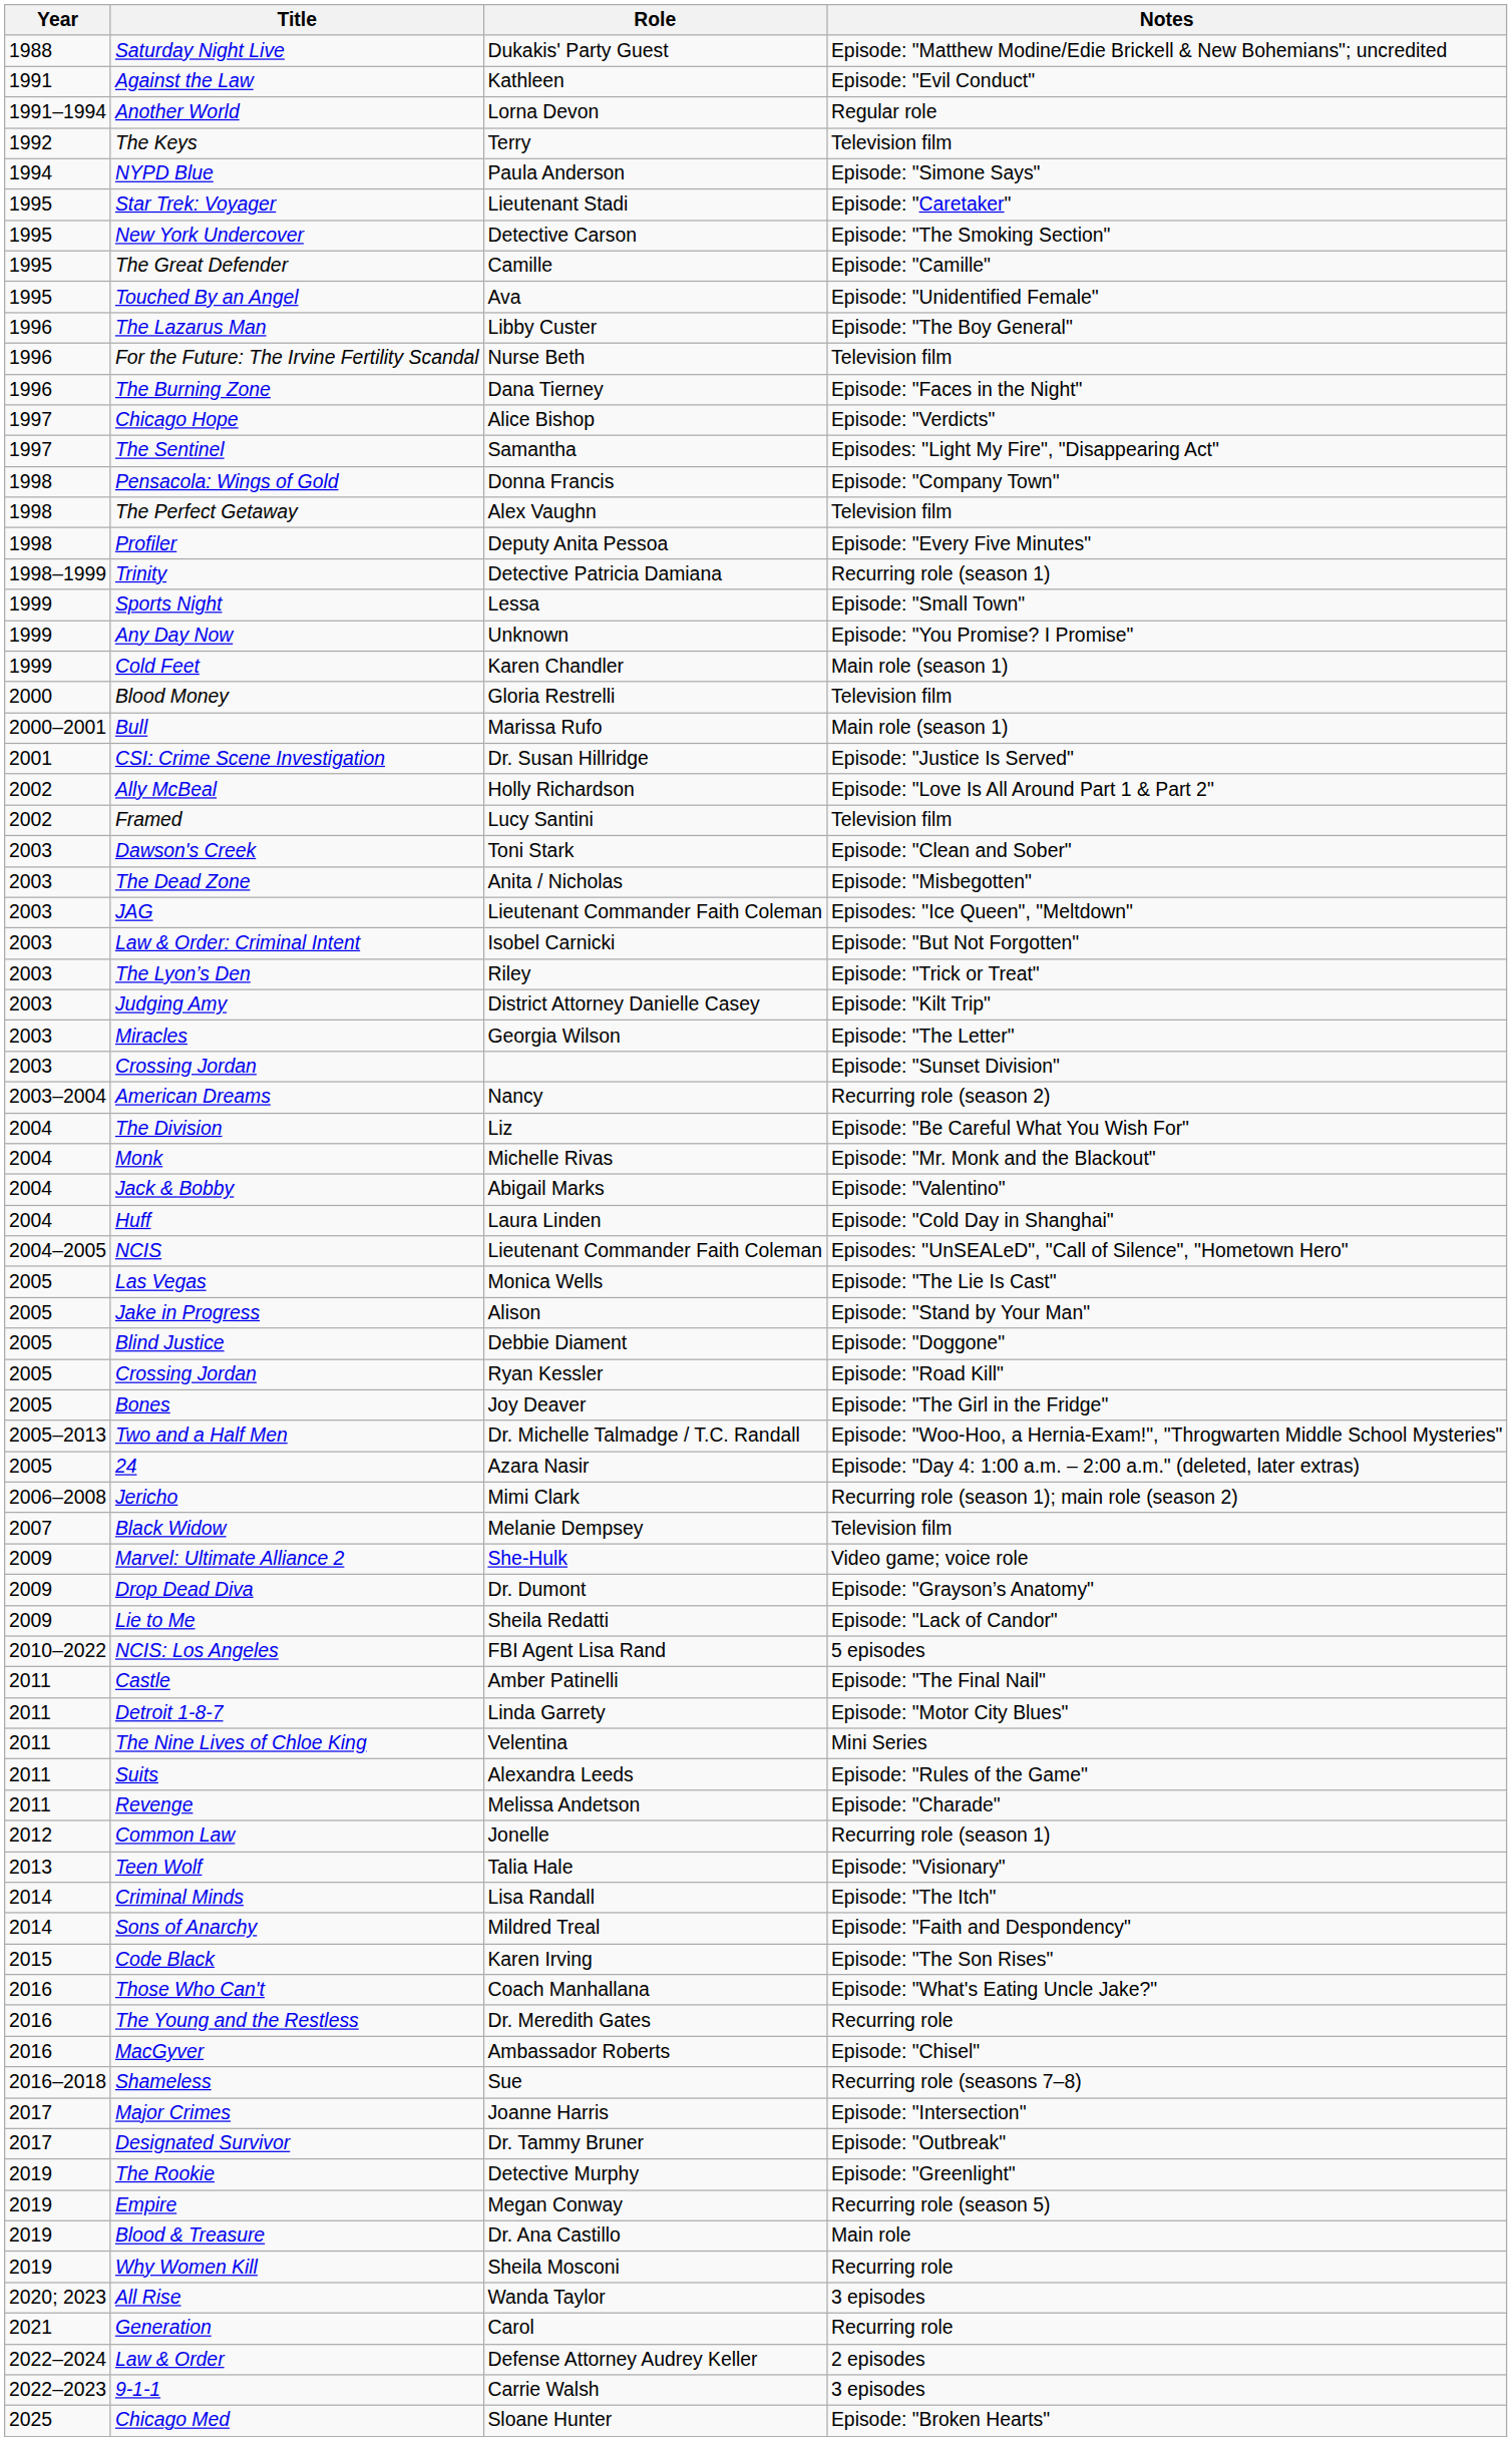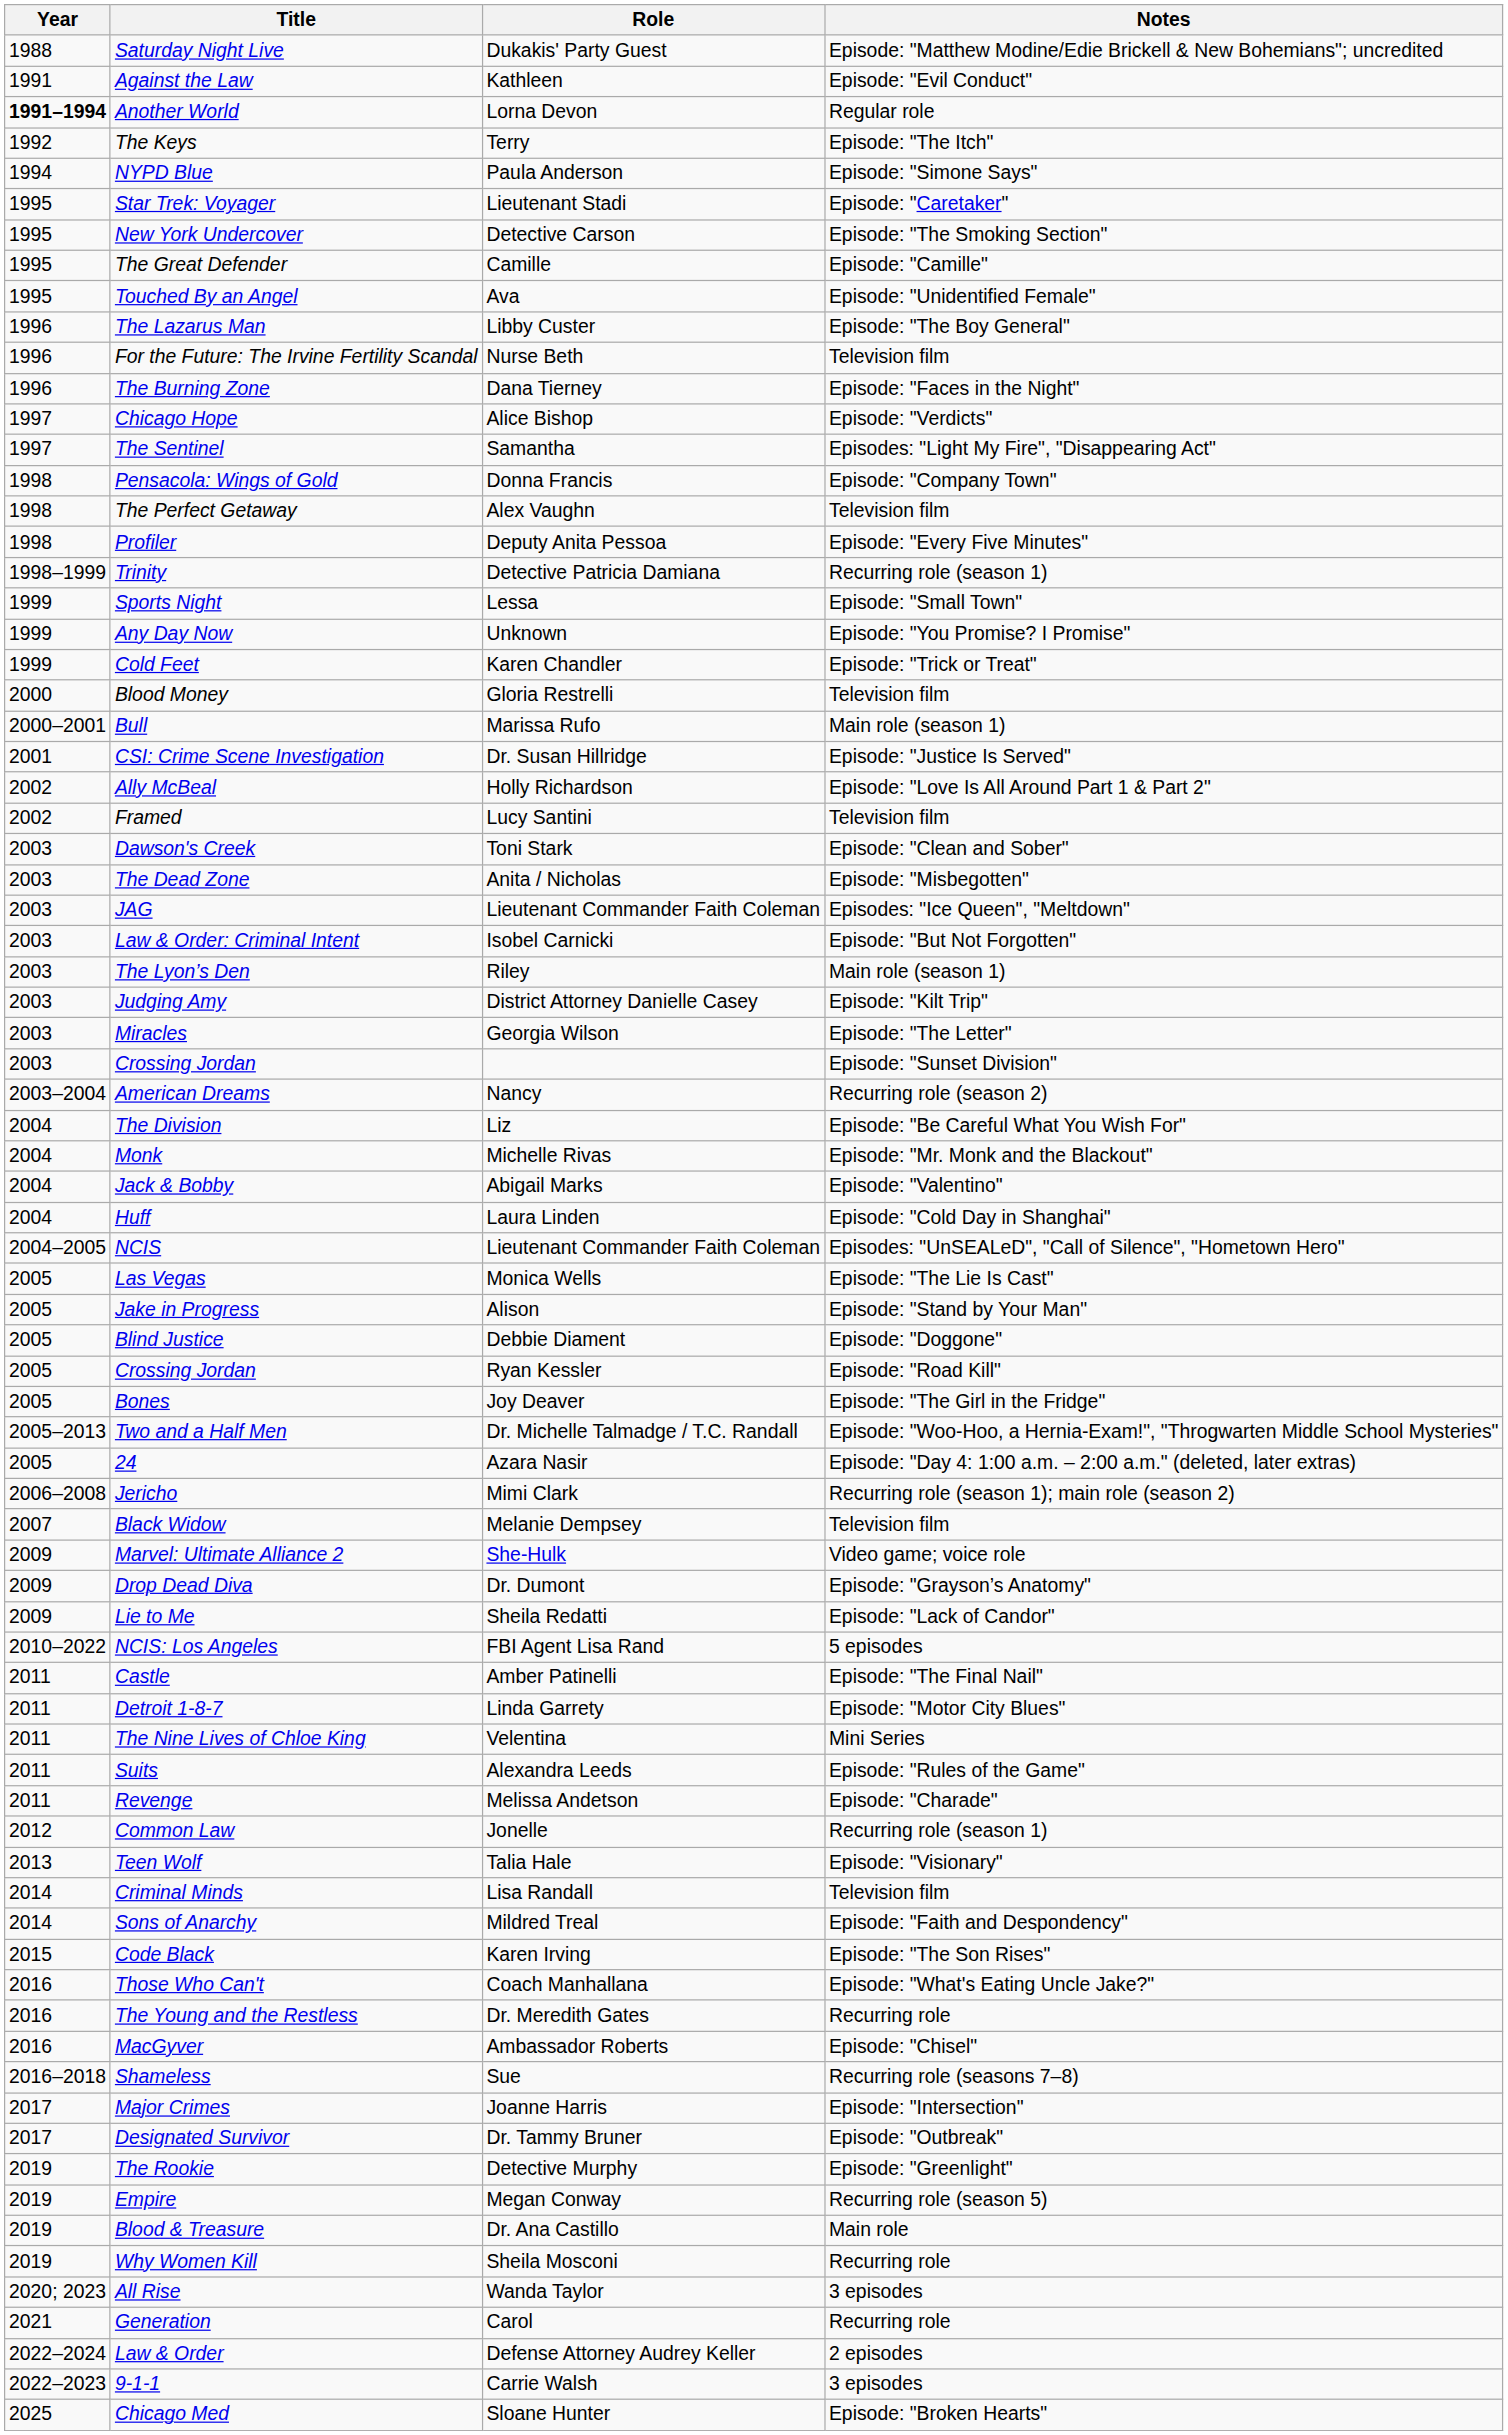Another World | Year: normal -> bold
The Keys | Notes: Television film -> Episode: "The Itch"
Cold Feet | Notes: Main role (season 1) -> Episode: "Trick or Treat"
The Lyon’s Den | Notes: Episode: "Trick or Treat" -> Main role (season 1)
Criminal Minds | Notes: Episode: "The Itch" -> Television film
